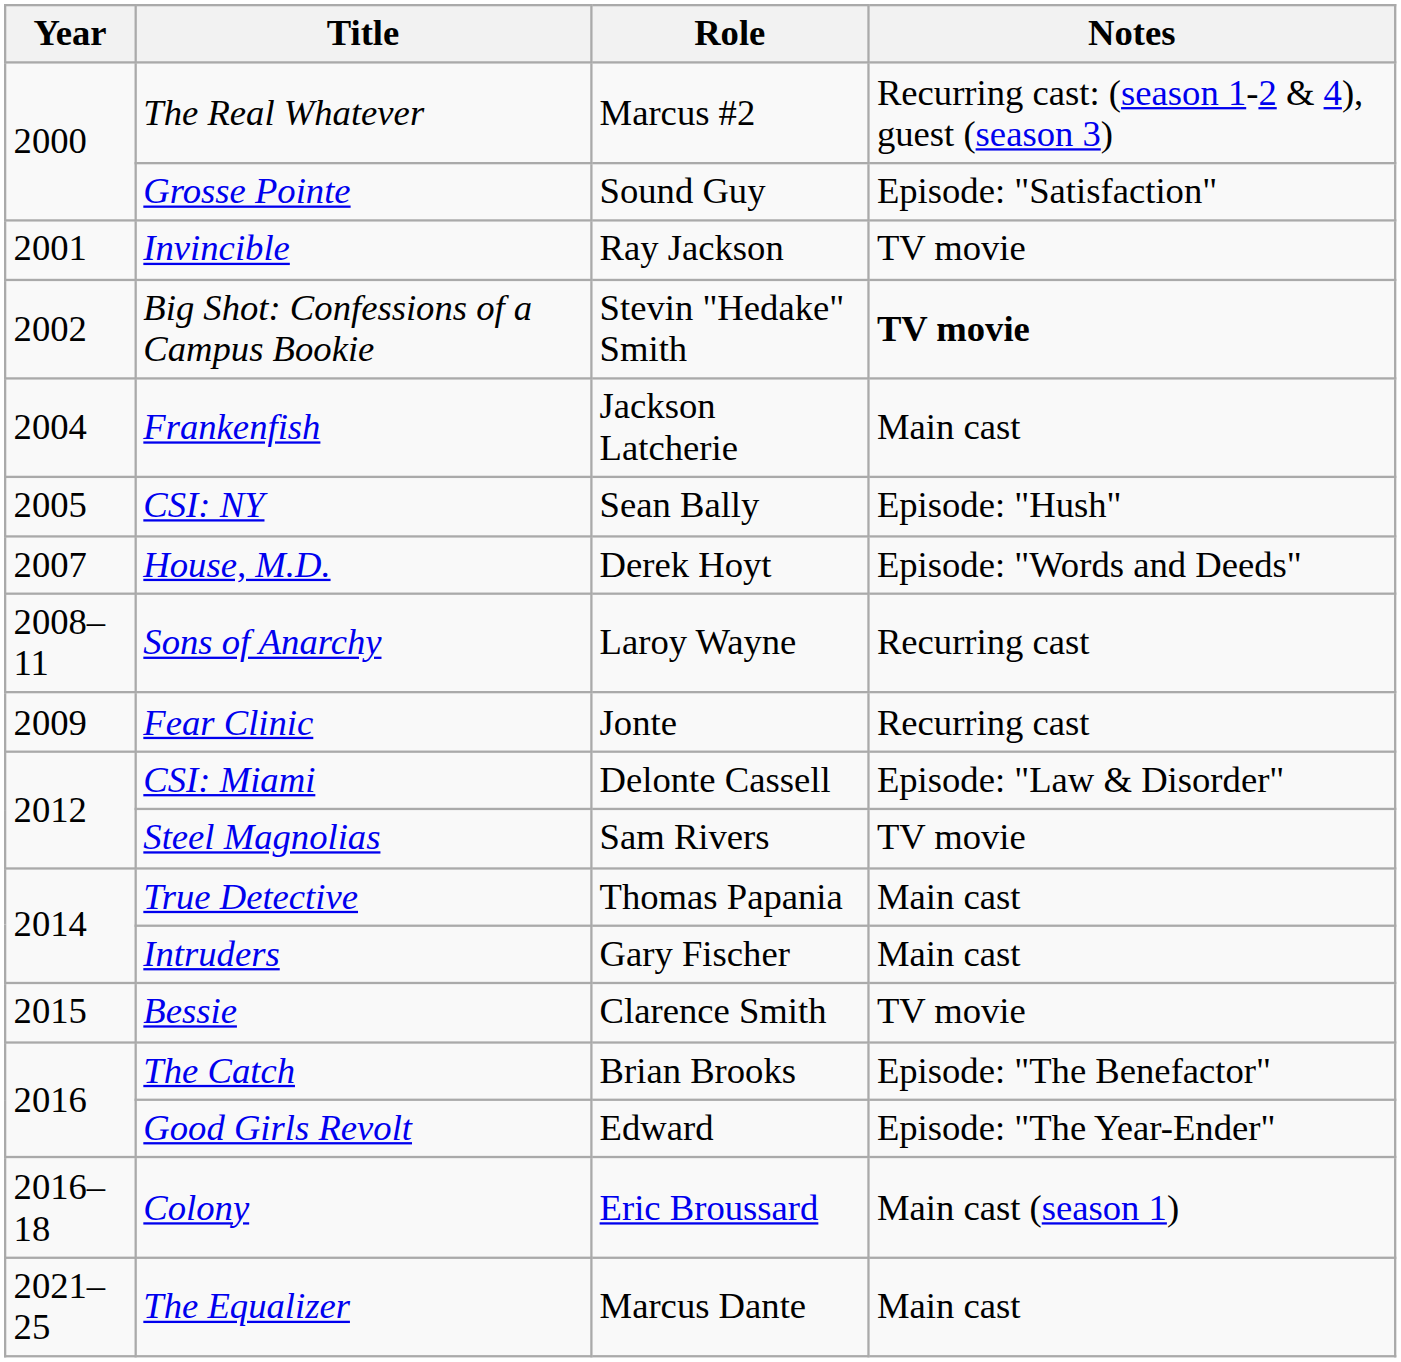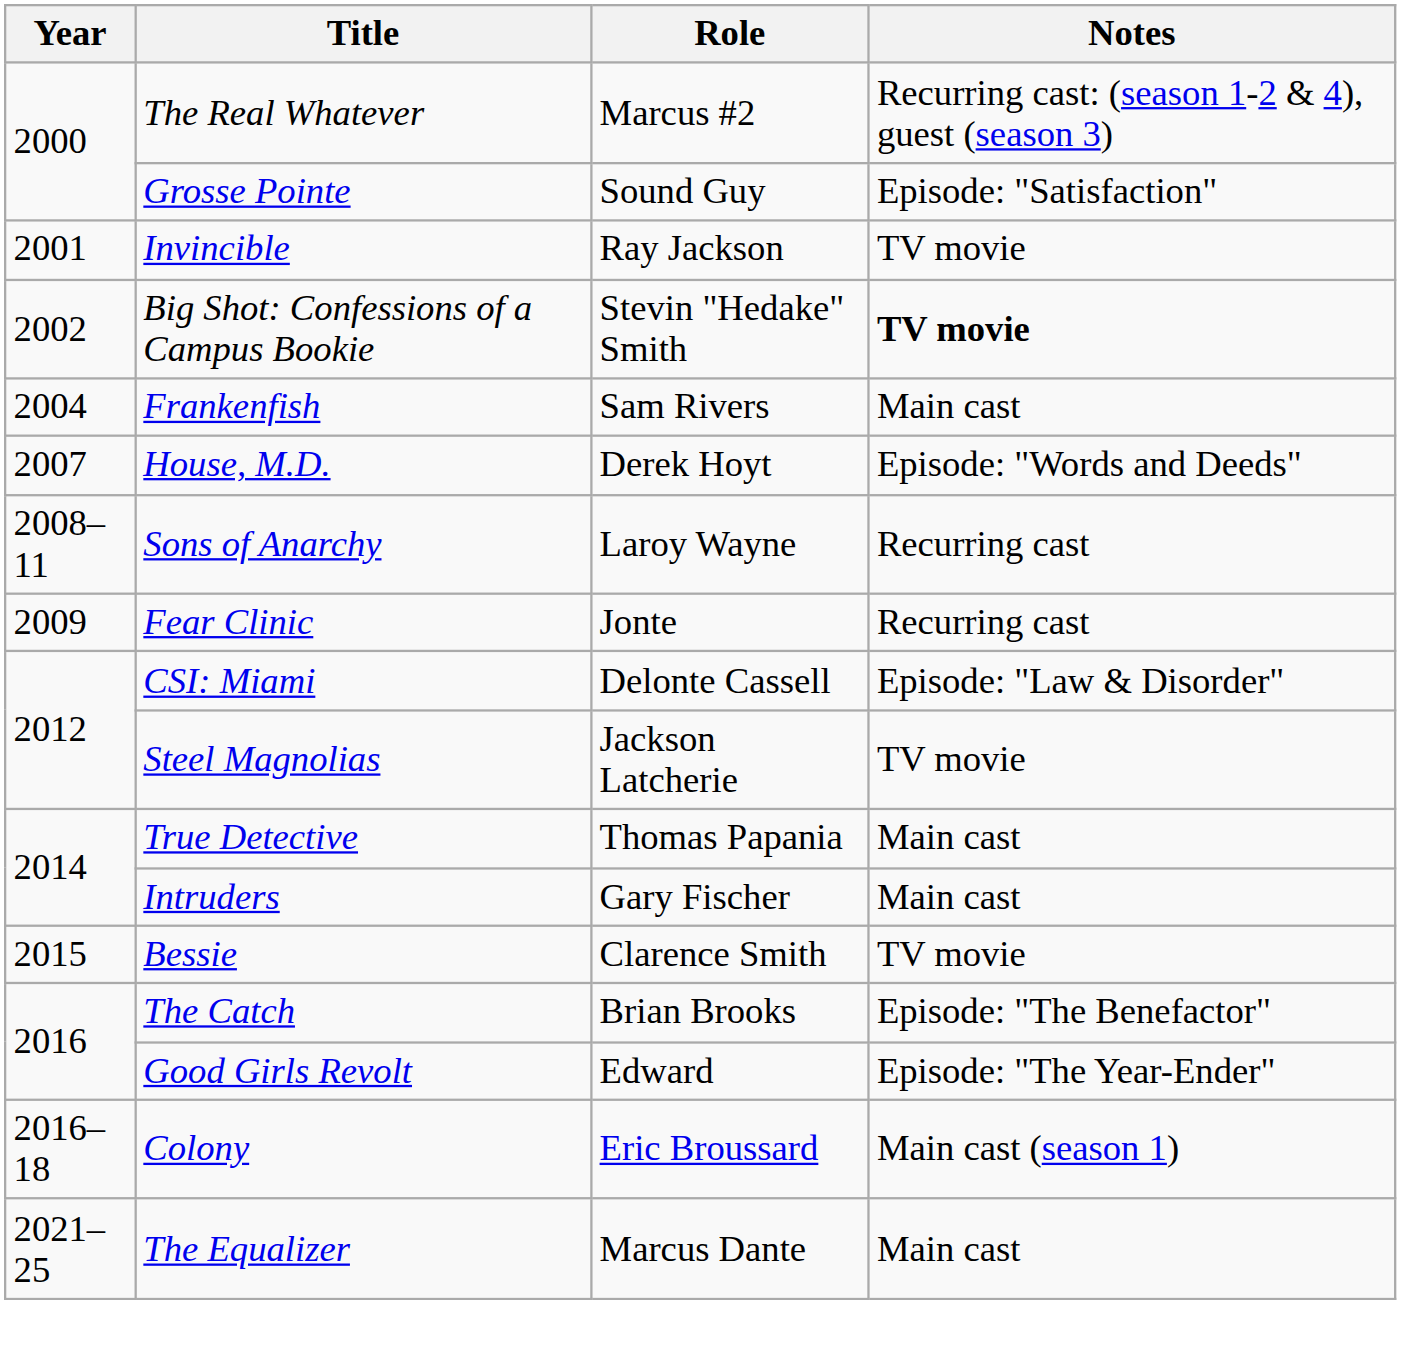Frankenfish | Role: Jackson Latcherie -> Sam Rivers
- row: 2005 | CSI: NY | Sean Bally | Episode: "Hush"
Steel Magnolias | Role: Sam Rivers -> Jackson Latcherie
